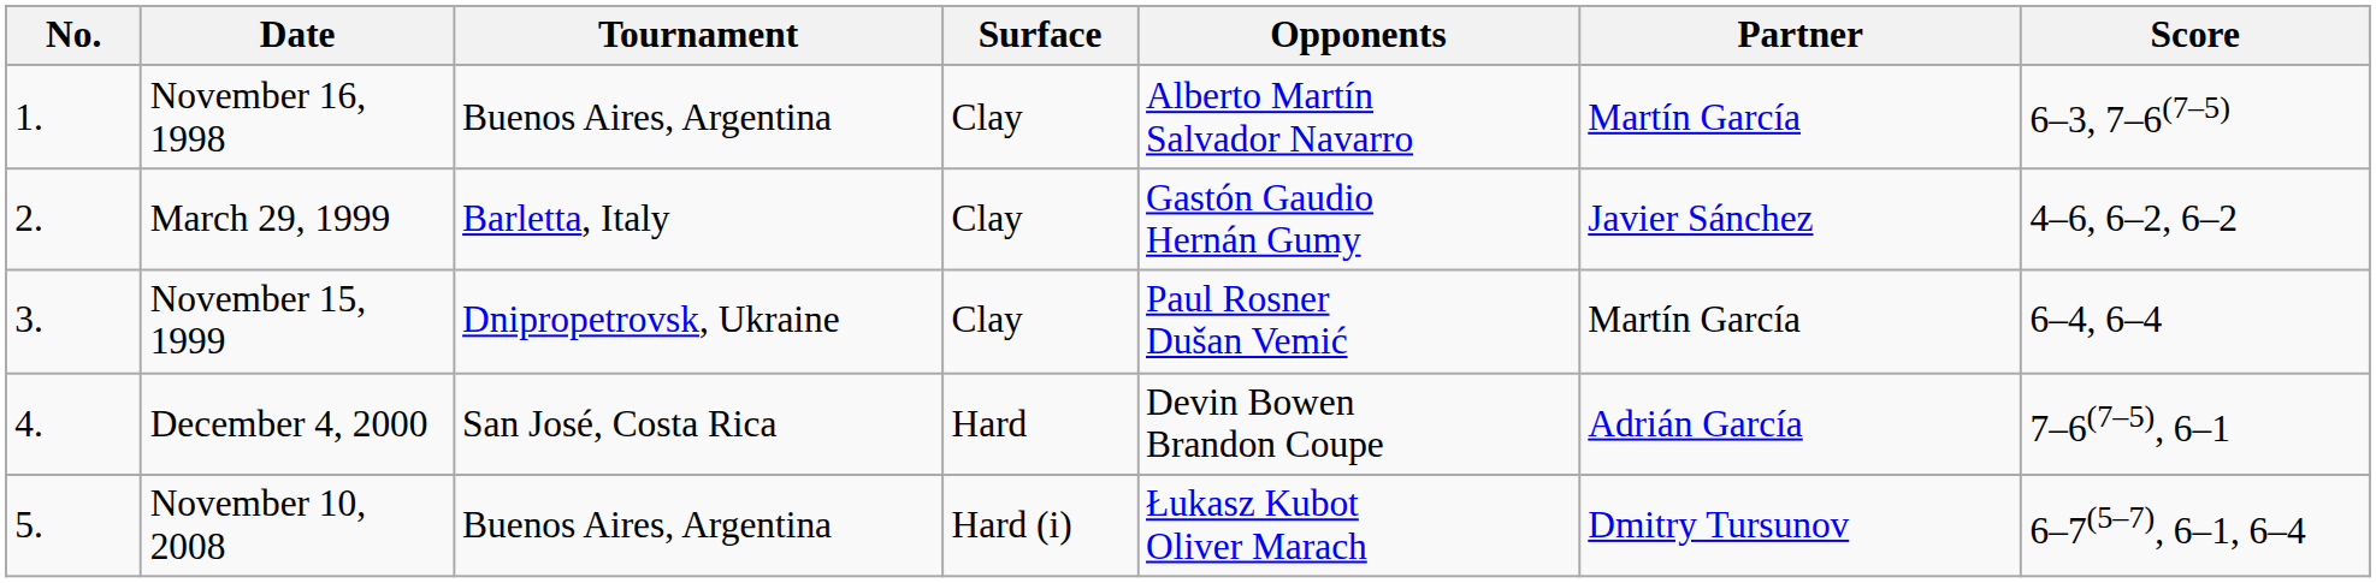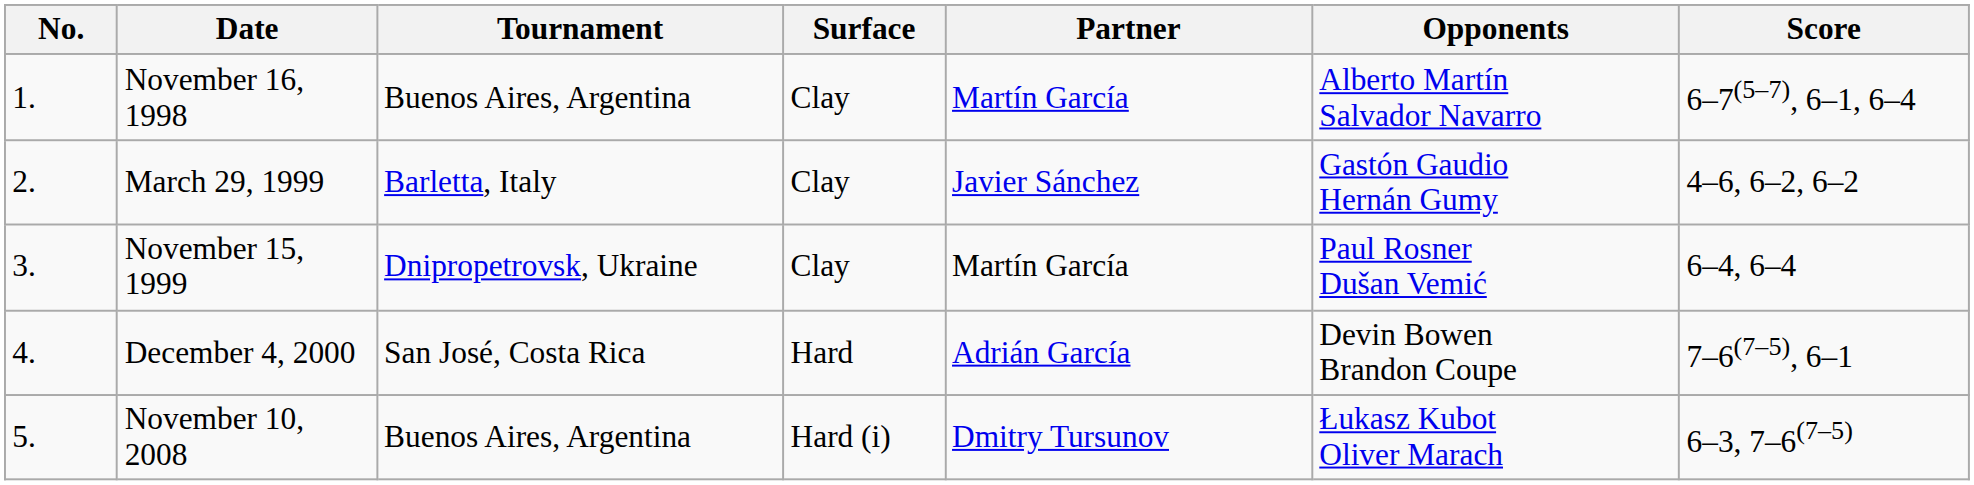columns swapped: Partner <-> Opponents
November 16, 1998 | Score: 6–3, 7–6(7–5) -> 6–7(5–7), 6–1, 6–4
November 10, 2008 | Score: 6–7(5–7), 6–1, 6–4 -> 6–3, 7–6(7–5)
